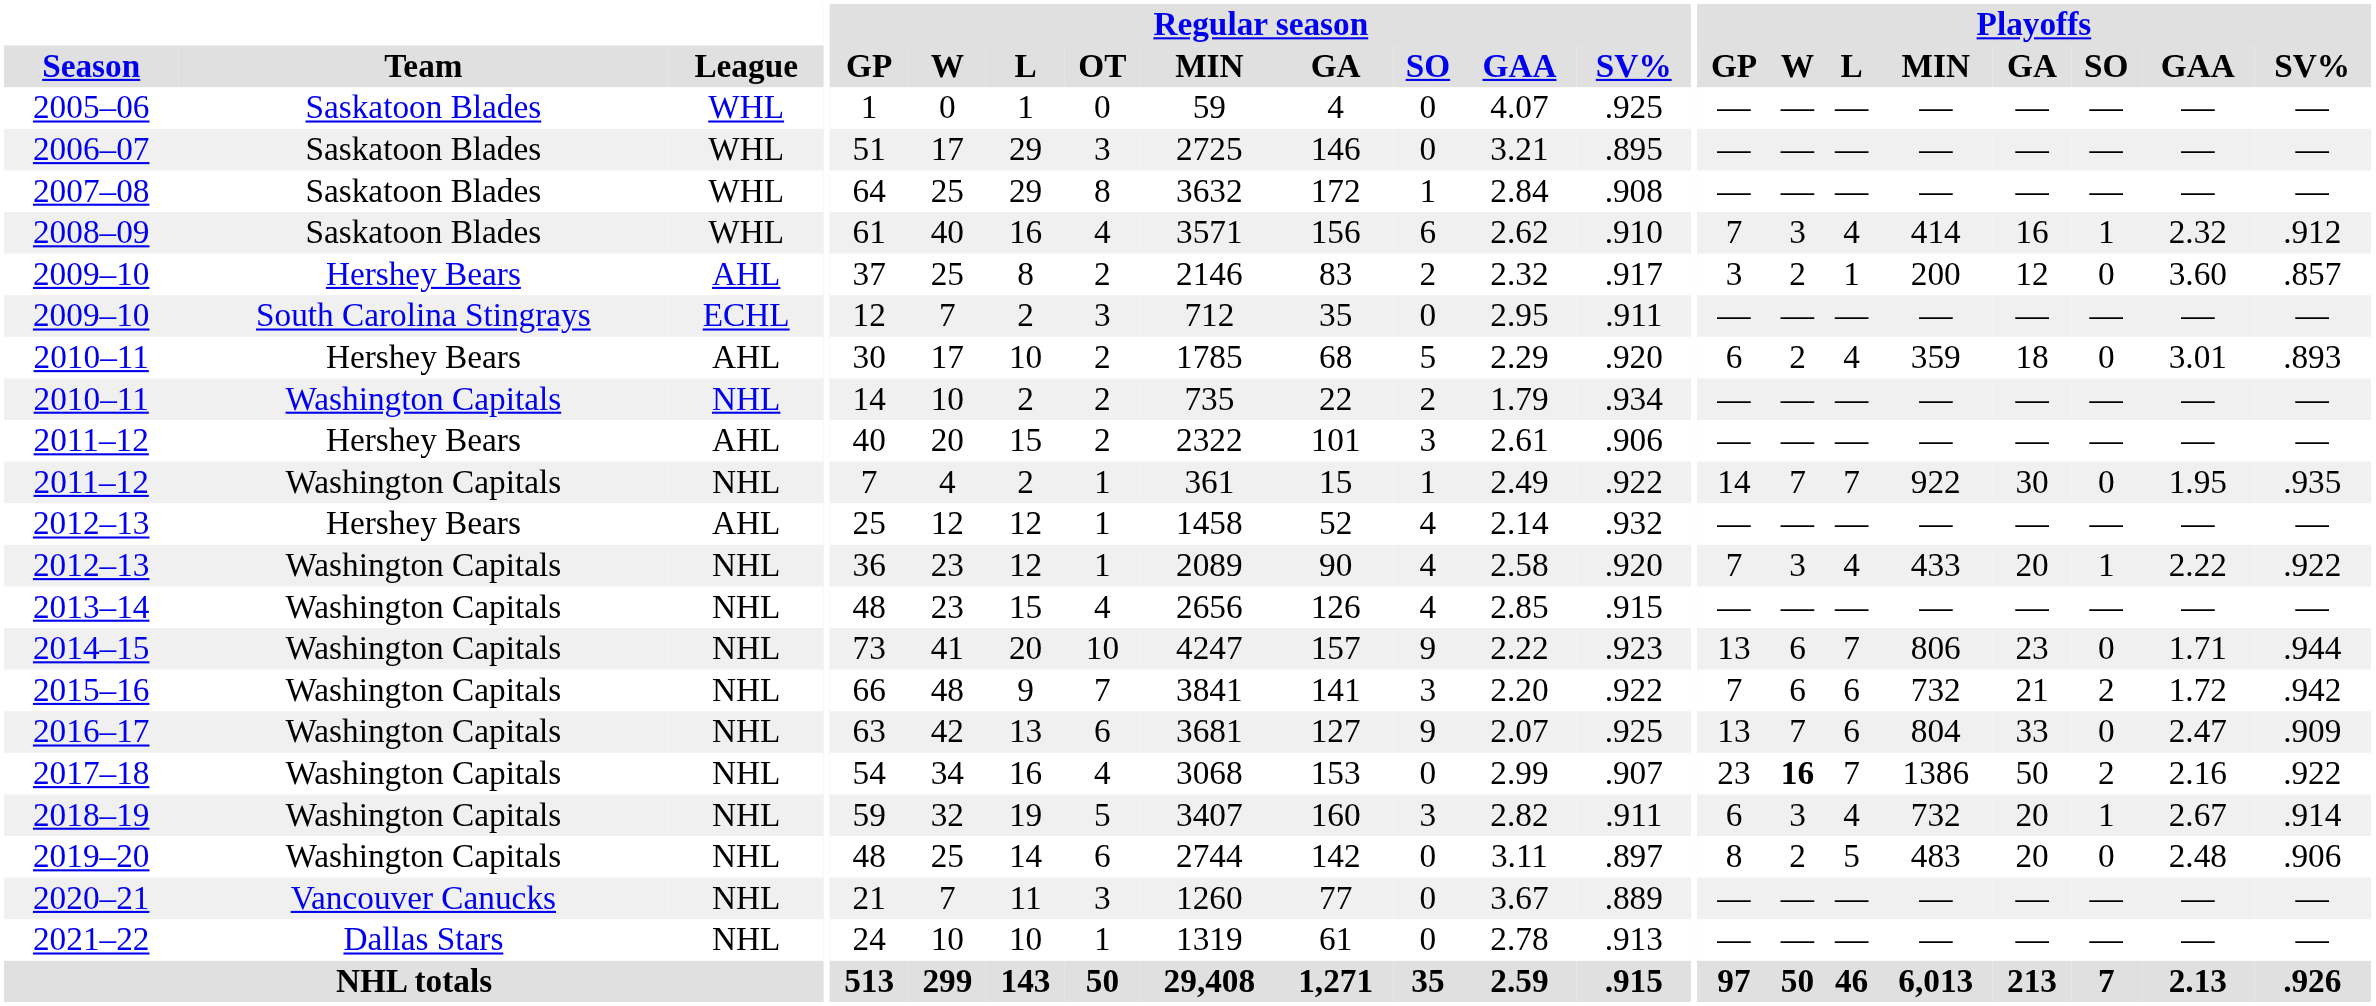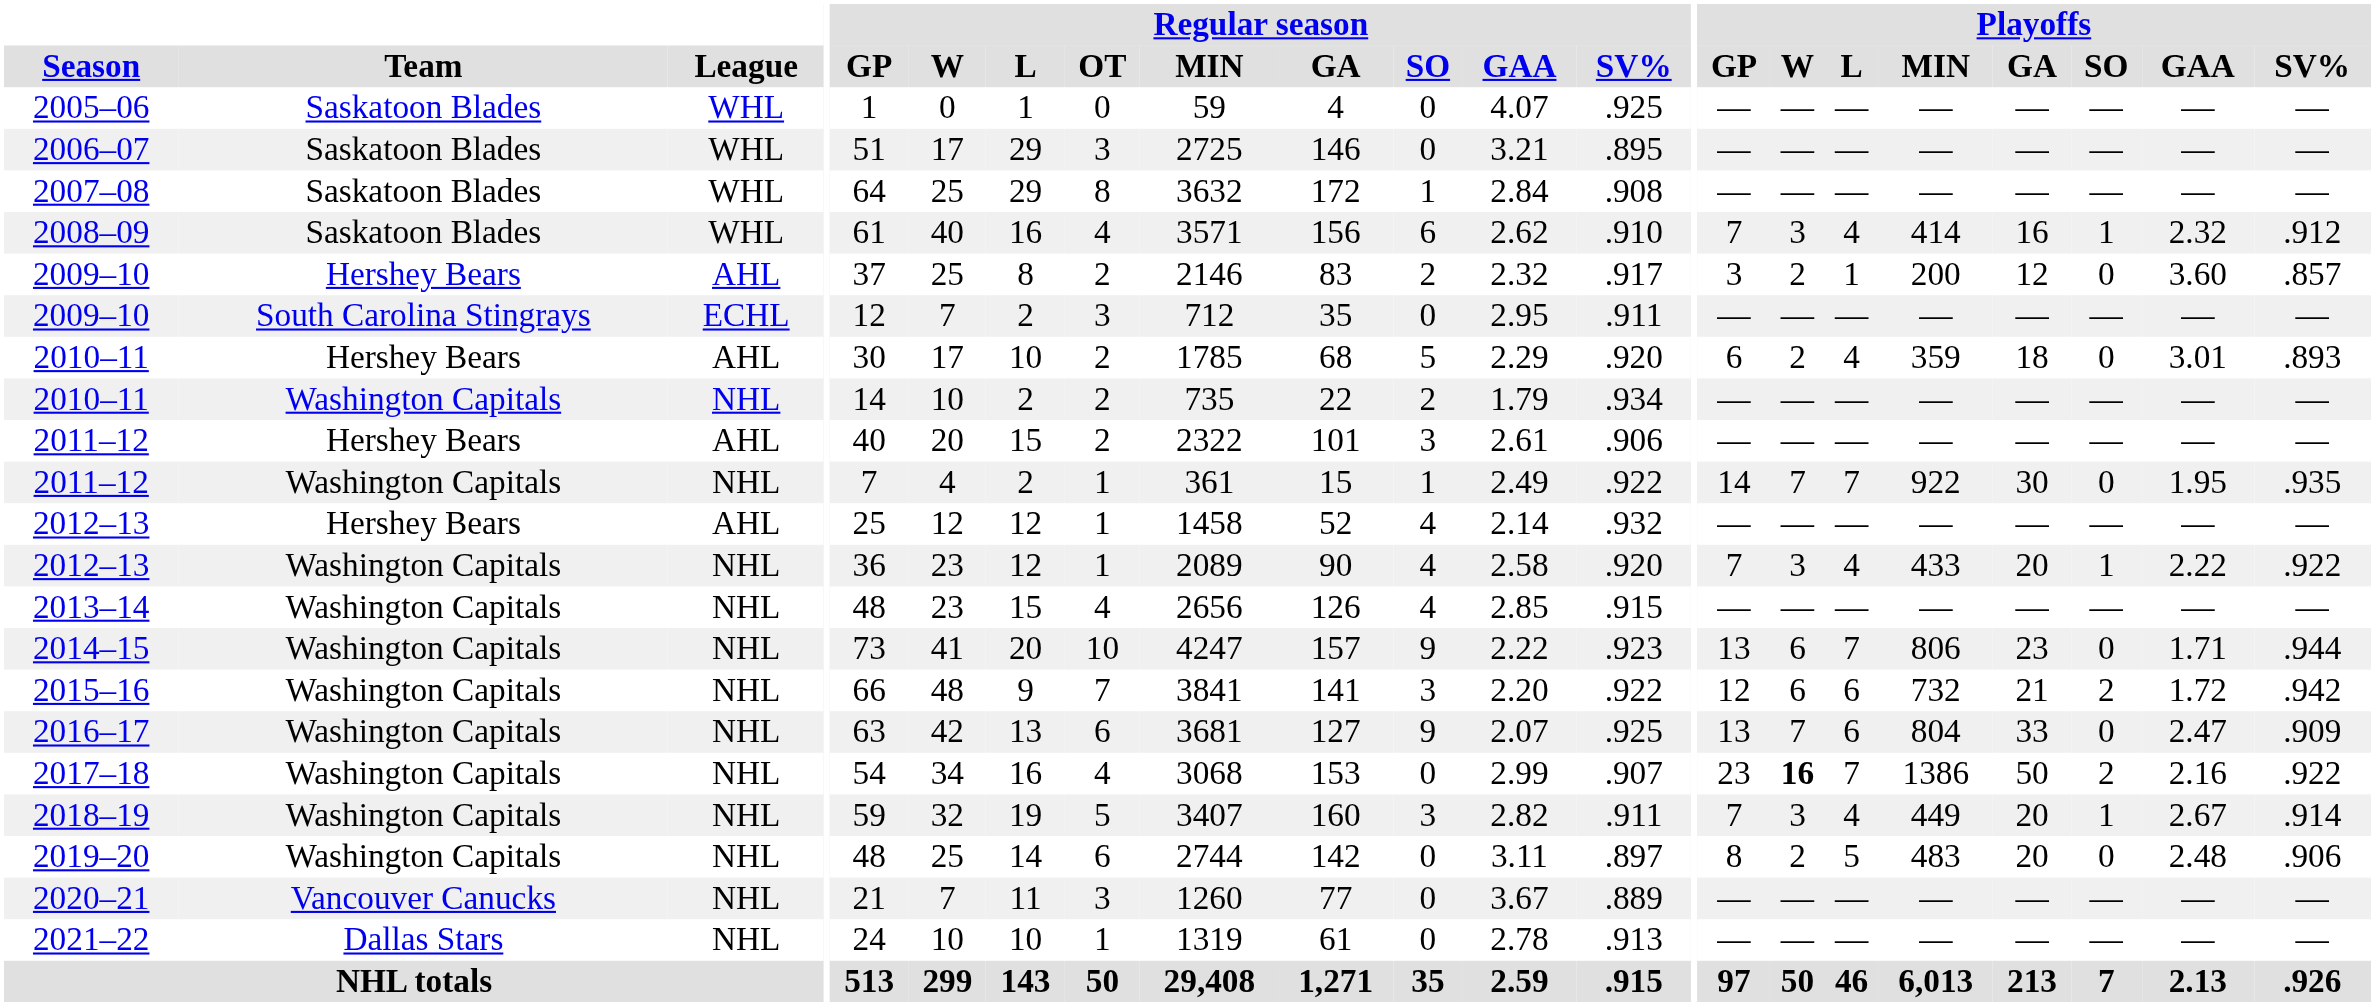2015–16 | Playoffs / GP: 7 -> 12
2018–19 | Playoffs / GP: 6 -> 7
2018–19 | Playoffs / MIN: 732 -> 449
